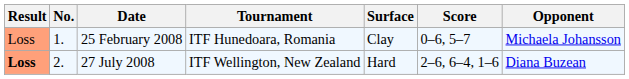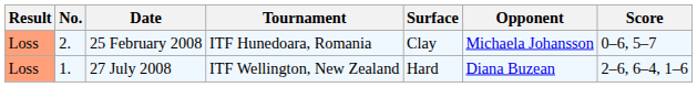columns swapped: Opponent <-> Score
25 February 2008 | No.: 1. -> 2.
27 July 2008 | Result: bold -> normal
27 July 2008 | No.: 2. -> 1.
